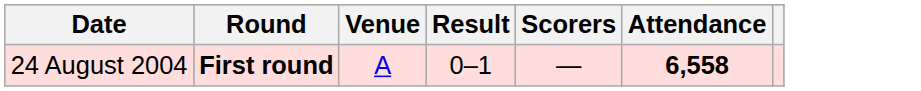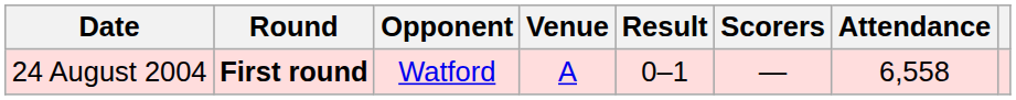+ column: Opponent | Watford
24 August 2004 | Attendance: bold -> normal
